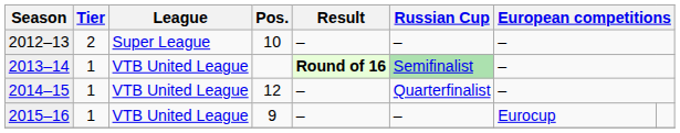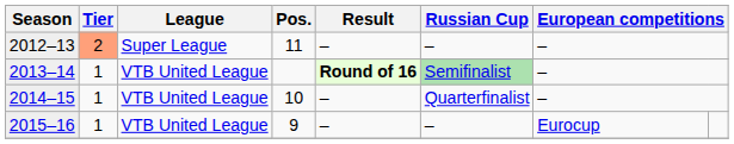2012–13 | Tier: no background -> lightsalmon background
2012–13 | Pos.: 10 -> 11
2014–15 | Pos.: 12 -> 10
